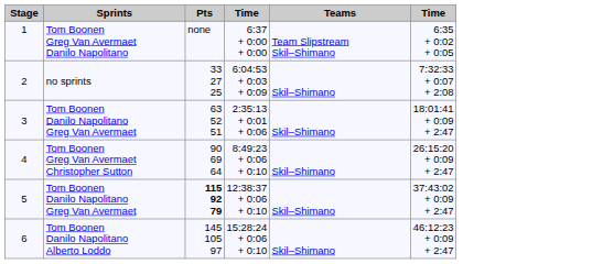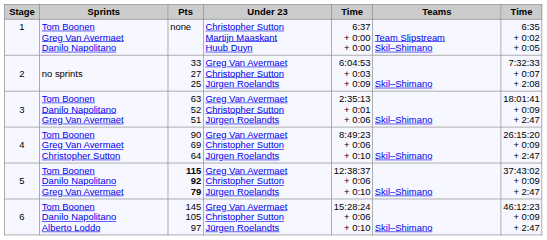+ column: Under 23 | Christopher Sutton Martijn Maaskant Huub Duyn | Greg Van Avermaet Christopher Sutton Jürgen Roelandts | Greg Van Avermaet Christopher Sutton Jürgen Roelandts | Greg Van Avermaet Christopher Sutton Jürgen Roelandts | Greg Van Avermaet Christopher Sutton Jürgen Roelandts | Greg Van Avermaet Christopher Sutton Jürgen Roelandts
